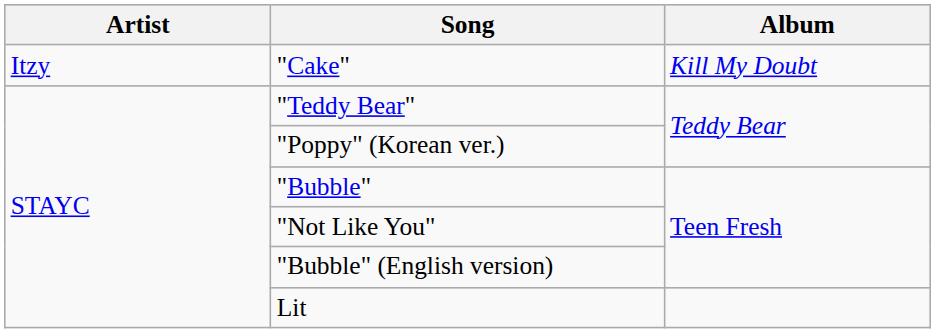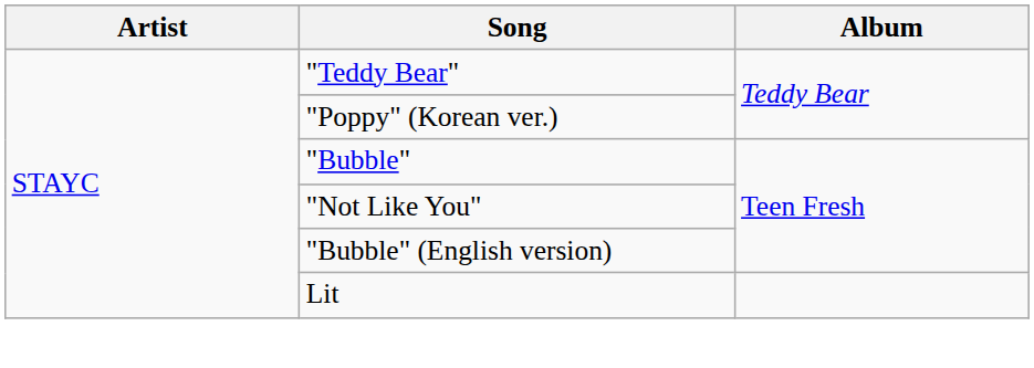- row: Itzy | "Cake" | Kill My Doubt
